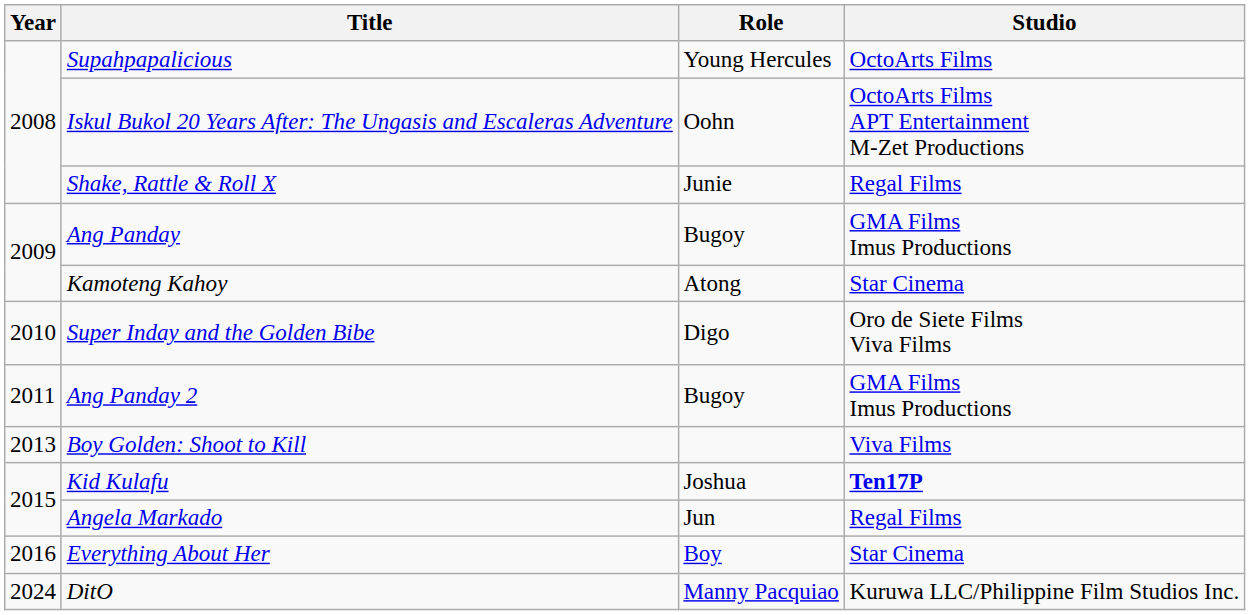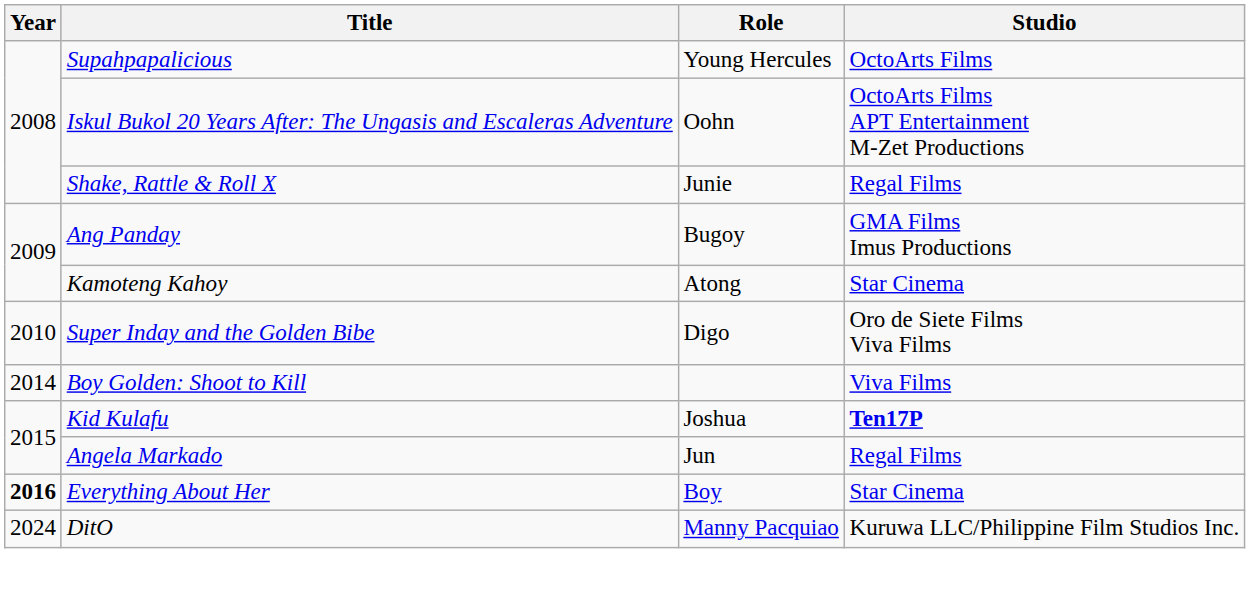- row: 2011 | Ang Panday 2 | Bugoy | GMA Films Imus Productions
Boy Golden: Shoot to Kill | Year: 2013 -> 2014
Everything About Her | Year: normal -> bold
